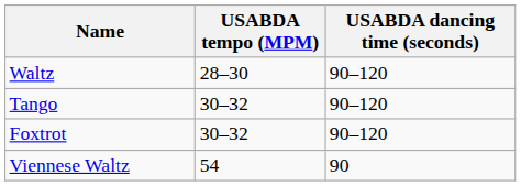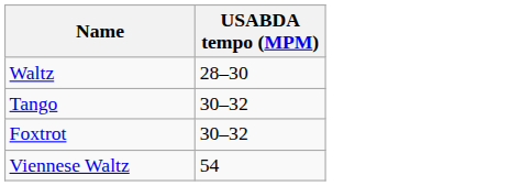- column: USABDA dancing time (seconds) | 90–120 | 90–120 | 90–120 | 90
